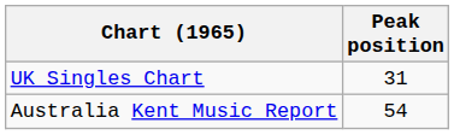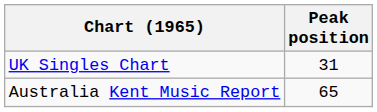Australia Kent Music Report | Peak position: 54 -> 65
